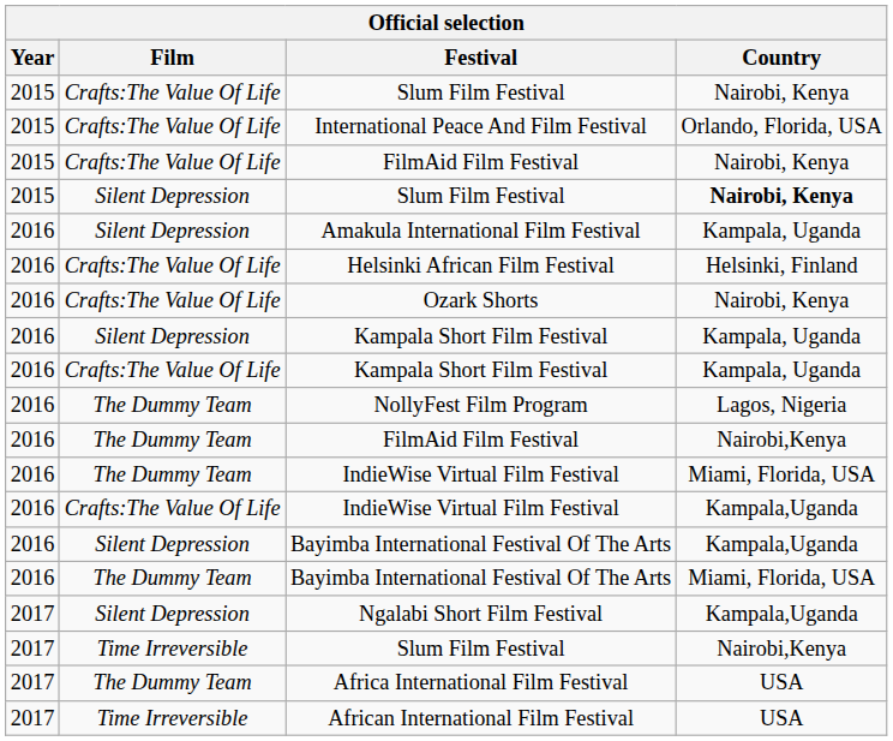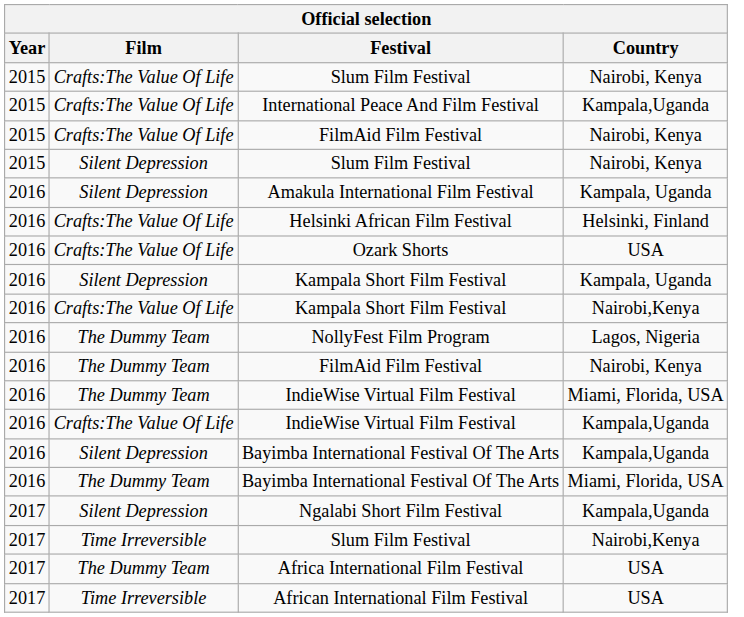International Peace And Film Festival | Country: Orlando, Florida, USA -> Kampala,Uganda
Silent Depression / Slum Film Festival | Country: bold -> normal
Ozark Shorts | Country: Nairobi, Kenya -> USA
Crafts:The Value Of Life / Kampala Short Film Festival | Country: Kampala, Uganda -> Nairobi,Kenya
The Dummy Team / FilmAid Film Festival | Country: Nairobi,Kenya -> Nairobi, Kenya
